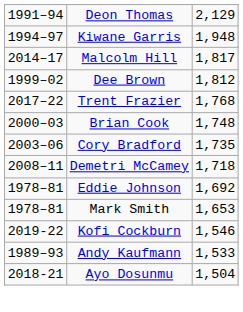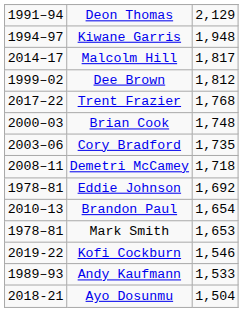+ row: 2010–13 | Brandon Paul | 1,654
